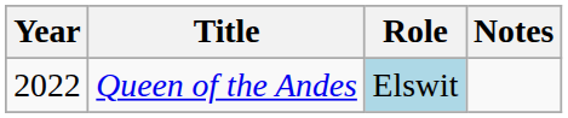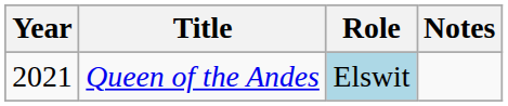Queen of the Andes | Year: 2022 -> 2021
